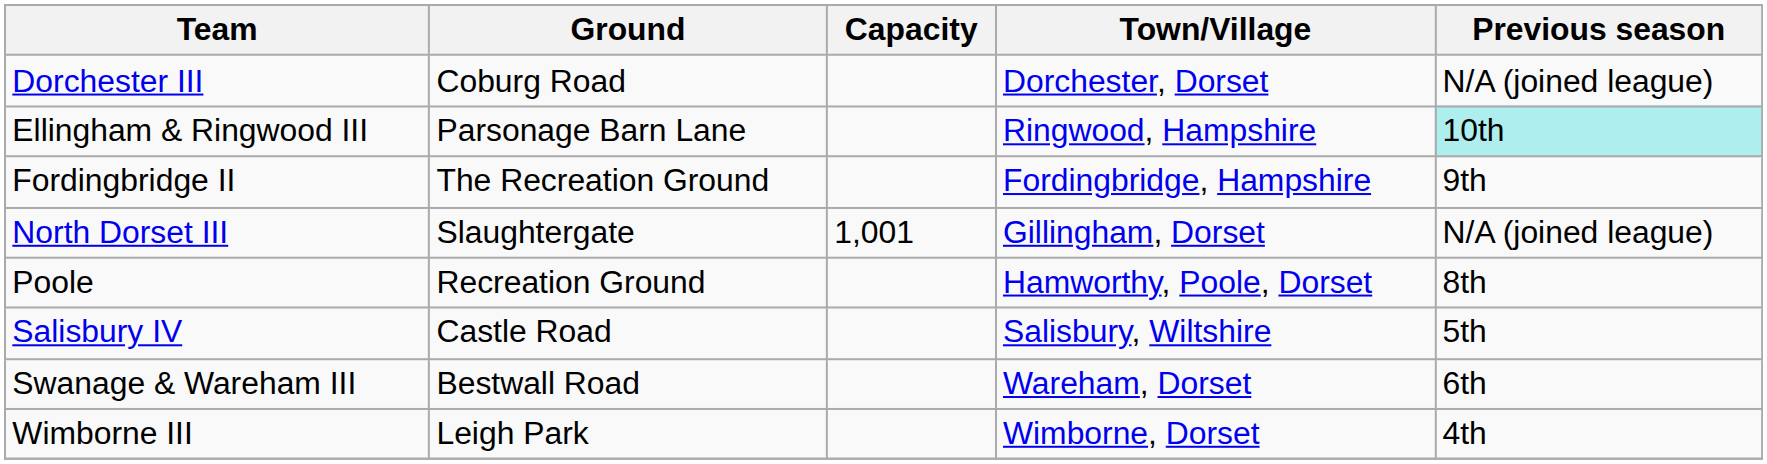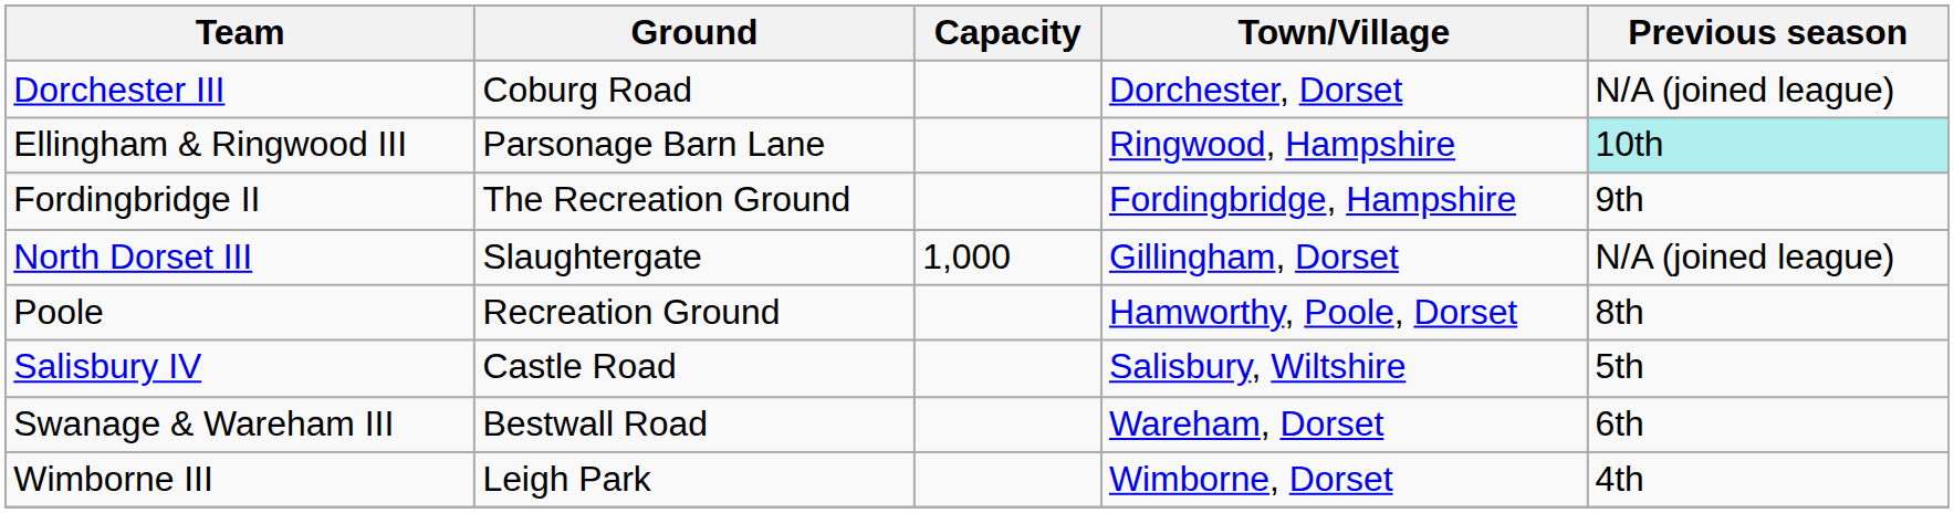North Dorset III | Capacity: 1,001 -> 1,000
